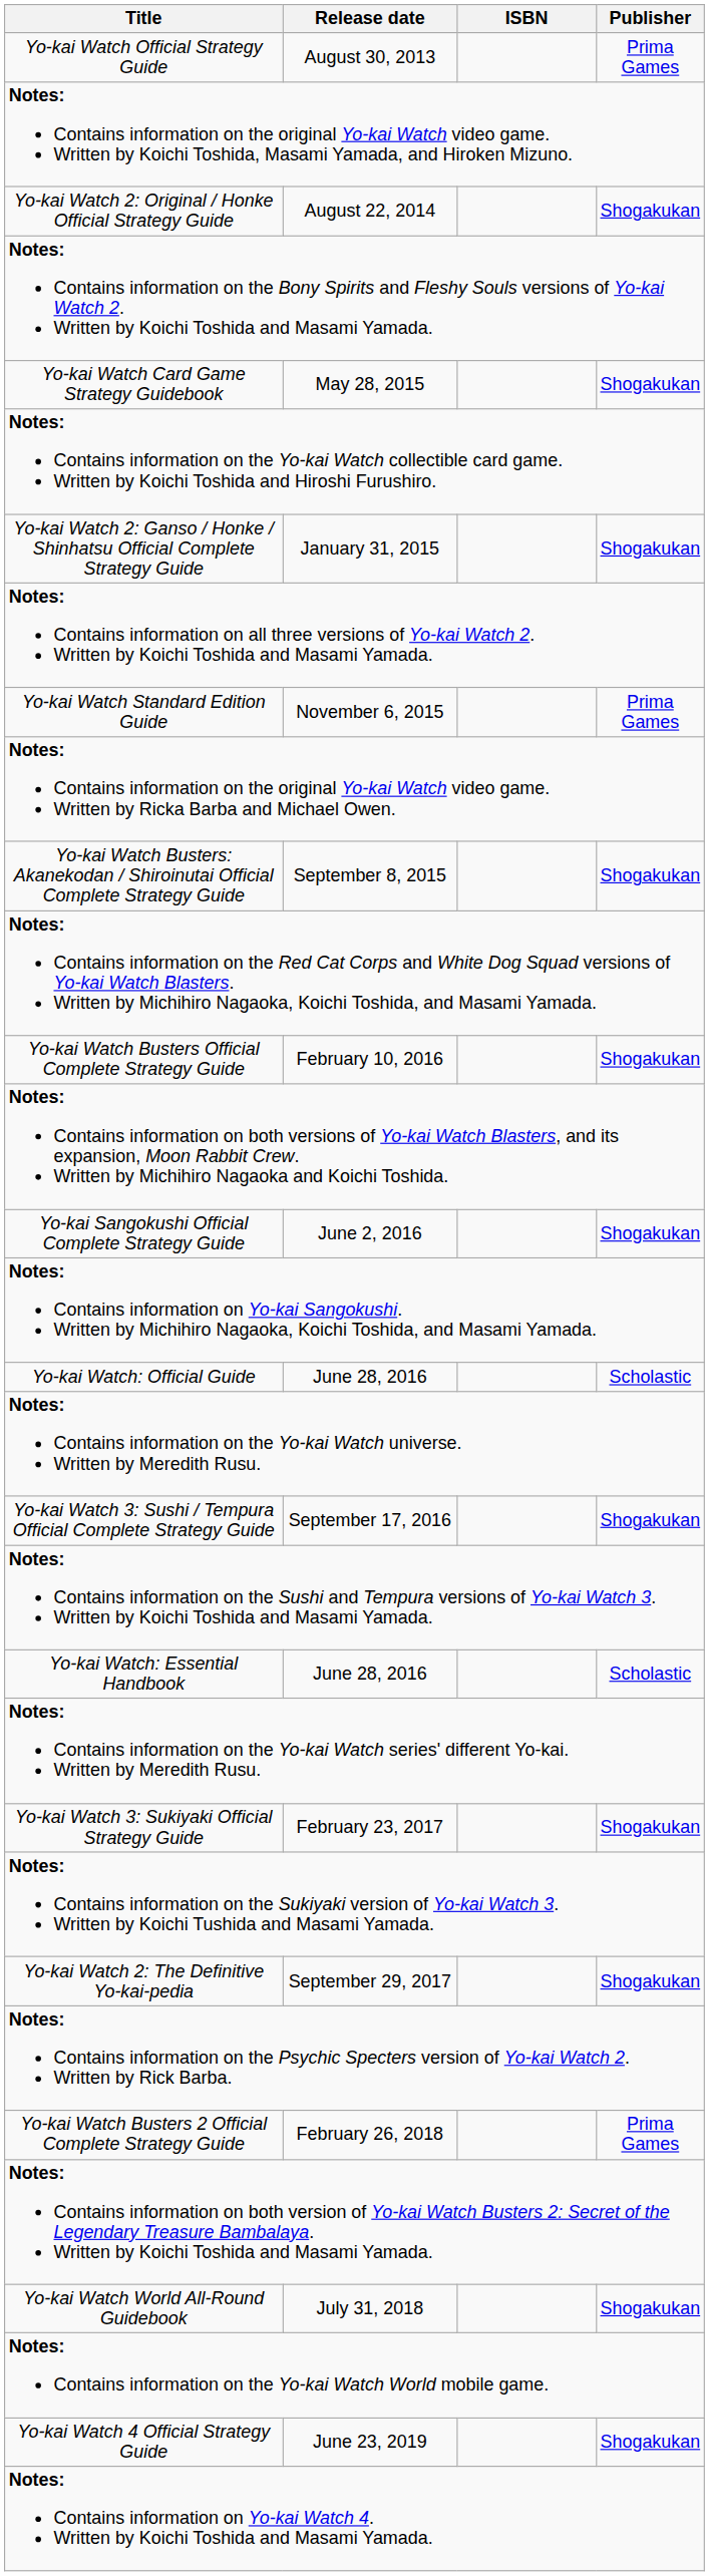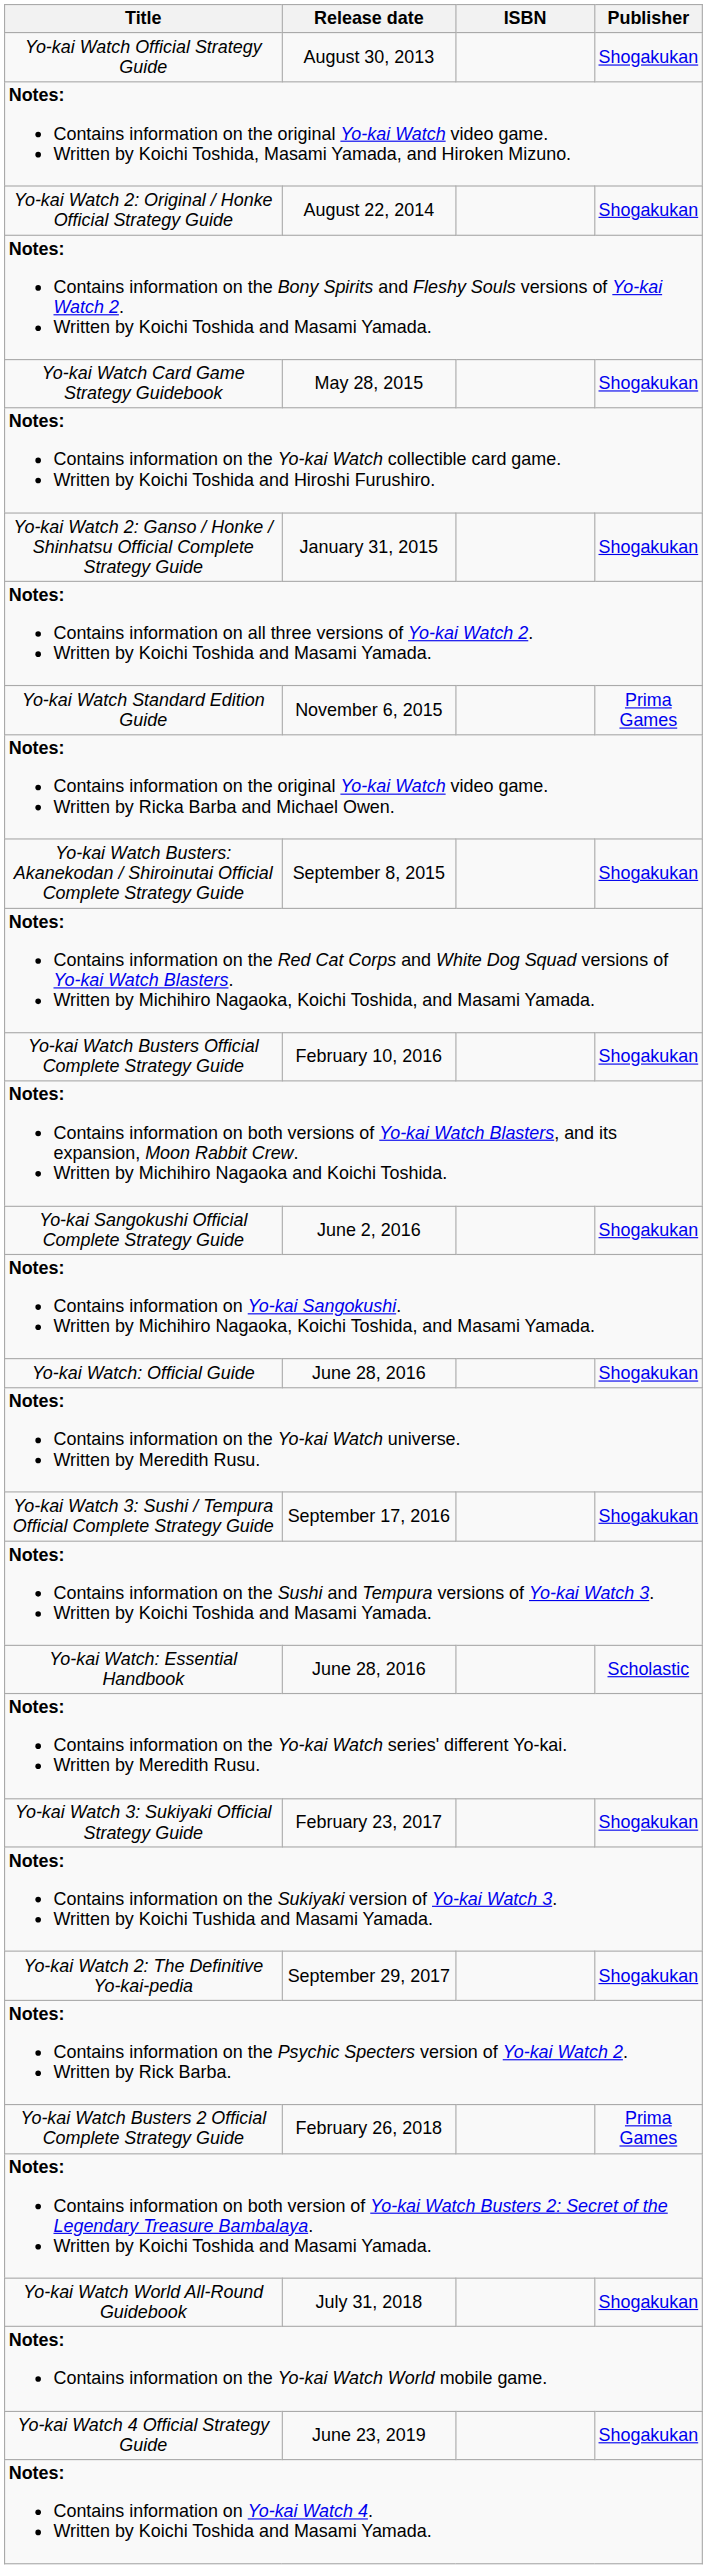Yo-kai Watch Official Strategy Guide | Publisher: Prima Games -> Shogakukan
Yo-kai Watch: Official Guide | Publisher: Scholastic -> Shogakukan
